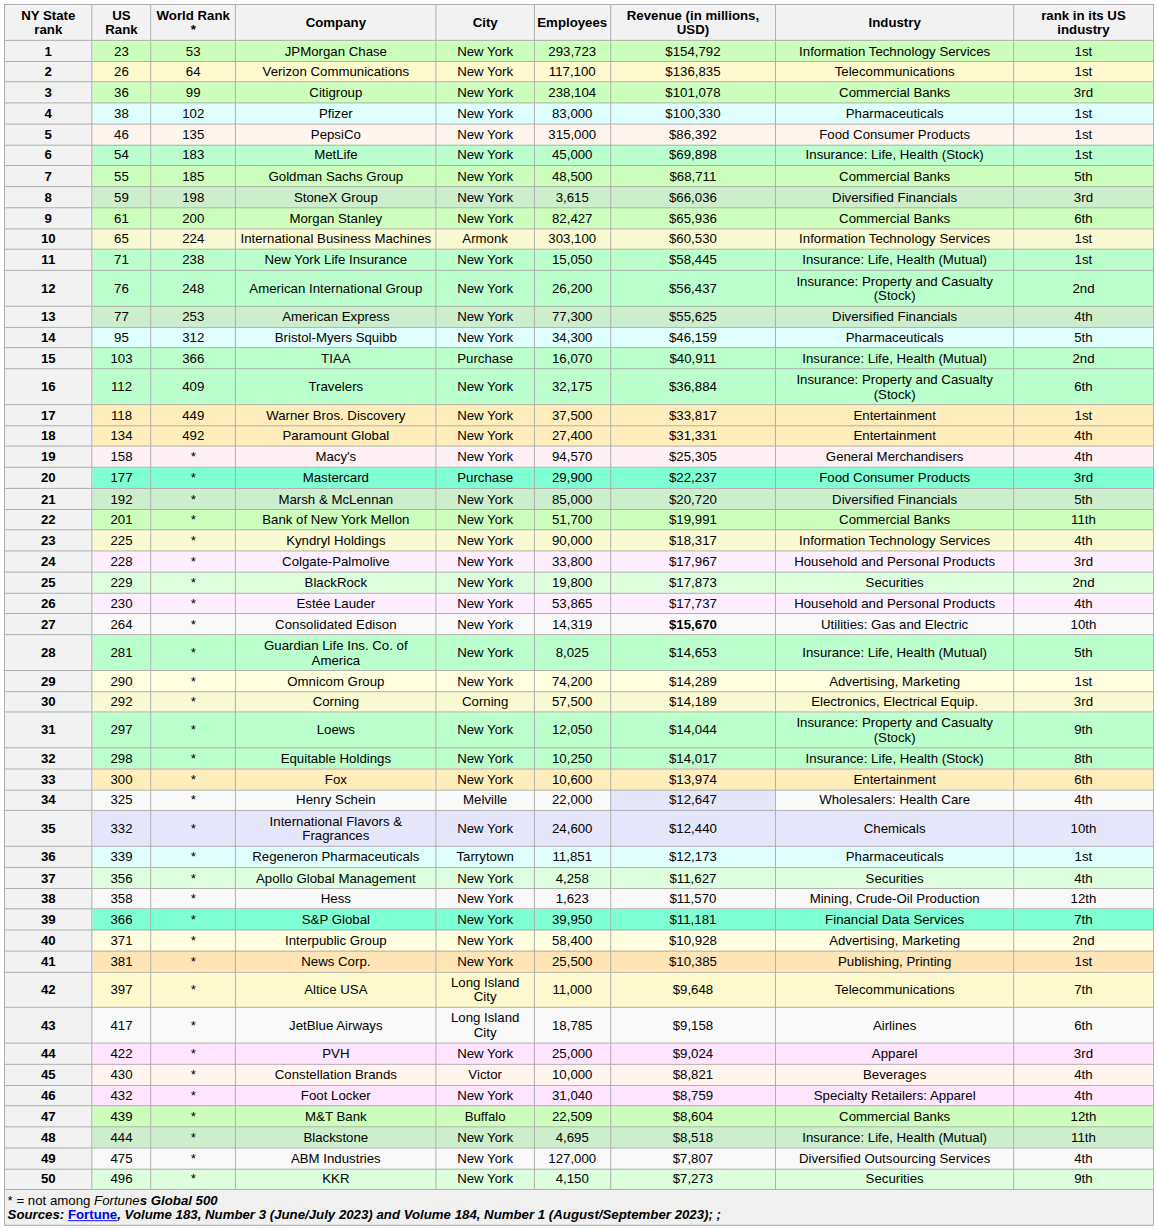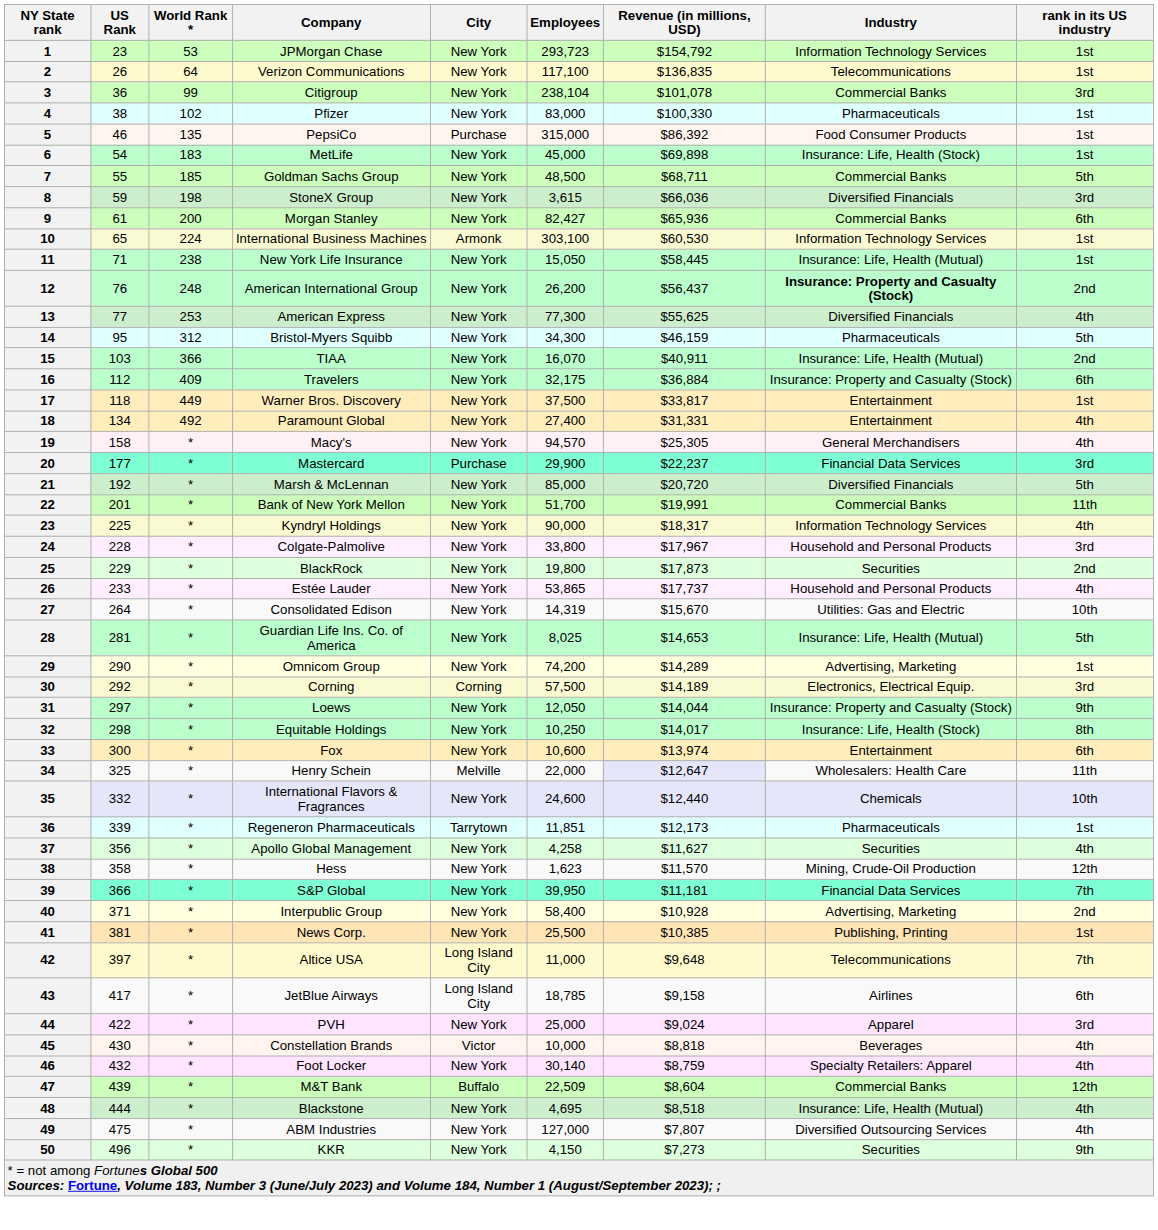PepsiCo | City: New York -> Purchase
American International Group | Industry: normal -> bold
TIAA | City: Purchase -> New York
Mastercard | Industry: Food Consumer Products -> Financial Data Services
Estée Lauder | US Rank: 230 -> 233
Consolidated Edison | Revenue (in millions, USD): bold -> normal
Henry Schein | rank in its US industry: 4th -> 11th
Constellation Brands | Revenue (in millions, USD): $8,821 -> $8,818
Foot Locker | Employees: 31,040 -> 30,140
Blackstone | rank in its US industry: 11th -> 4th
